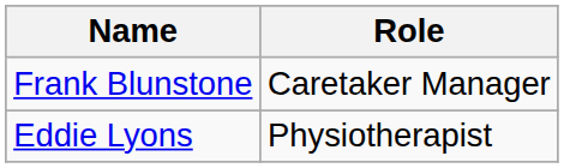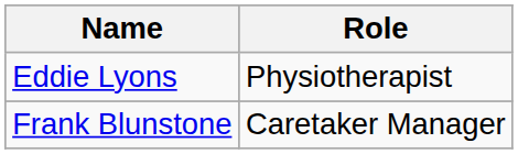rows swapped: Frank Blunstone <-> Eddie Lyons
